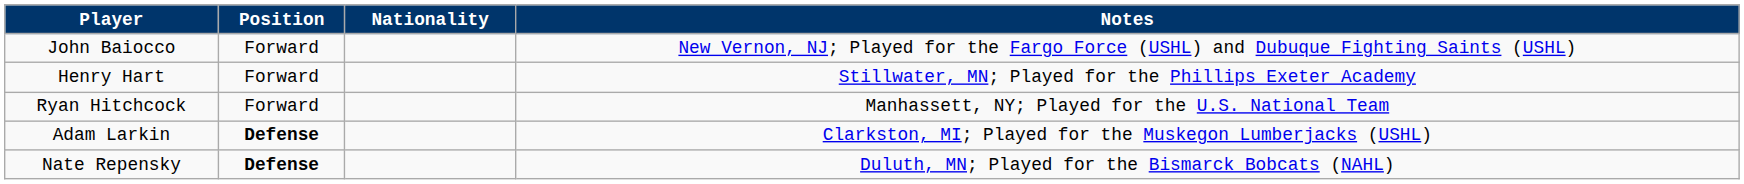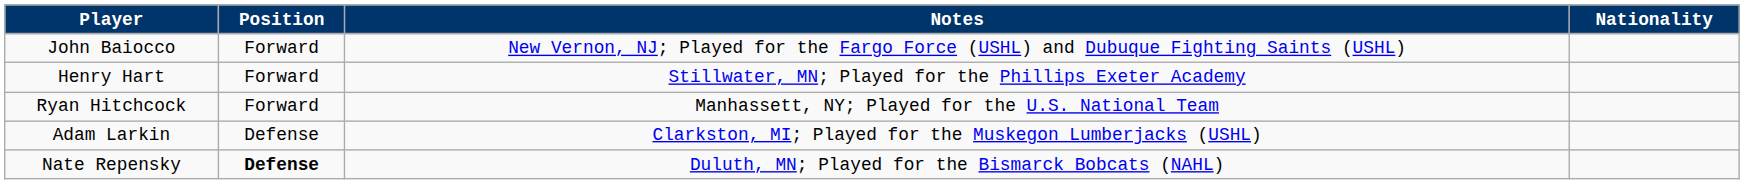columns swapped: Nationality <-> Notes
Adam Larkin | Position: bold -> normal
